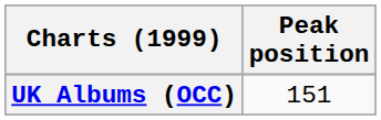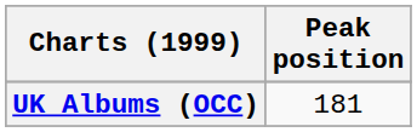UK Albums (OCC) | Peak position: 151 -> 181
